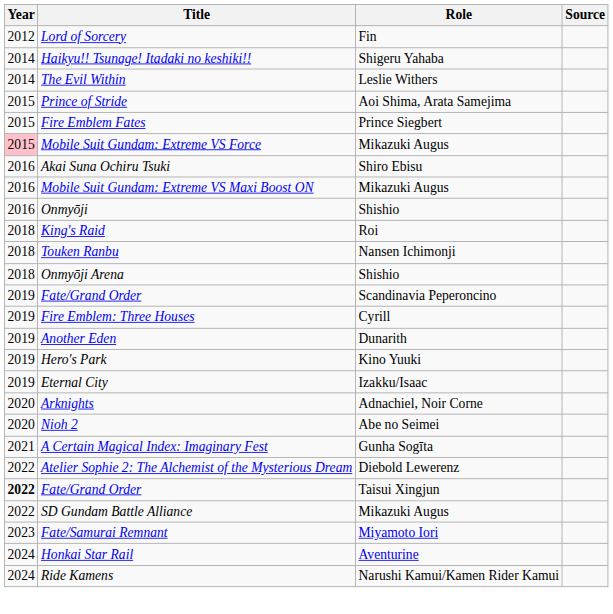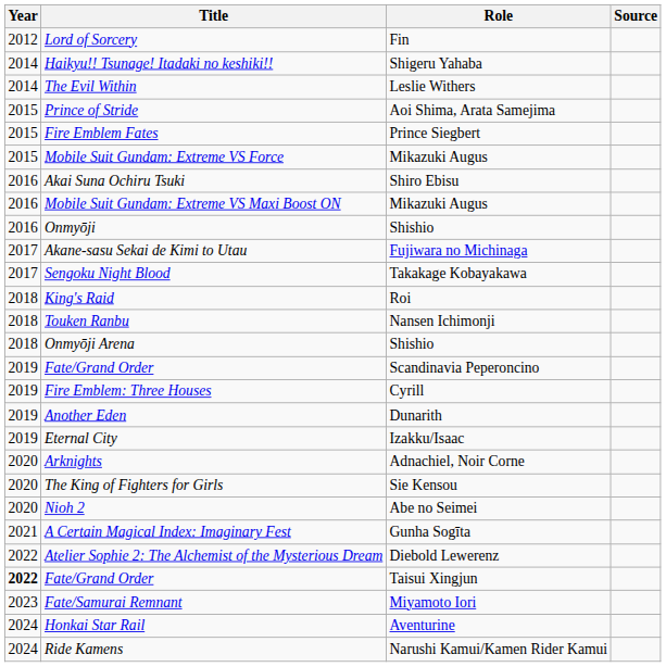Mobile Suit Gundam: Extreme VS Force | Year: pink background -> no background
+ row: 2017 | Akane-sasu Sekai de Kimi to Utau | Fujiwara no Michinaga
+ row: 2017 | Sengoku Night Blood | Takakage Kobayakawa
- row: 2019 | Hero's Park | Kino Yuuki
+ row: 2020 | The King of Fighters for Girls | Sie Kensou
- row: 2022 | SD Gundam Battle Alliance | Mikazuki Augus
